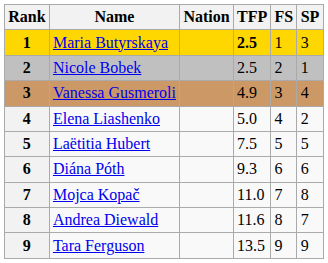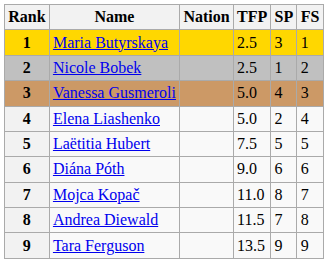columns swapped: SP <-> FS
Maria Butyrskaya | TFP: bold -> normal
Vanessa Gusmeroli | TFP: 4.9 -> 5.0
Diána Póth | TFP: 9.3 -> 9.0
Andrea Diewald | TFP: 11.6 -> 11.5
